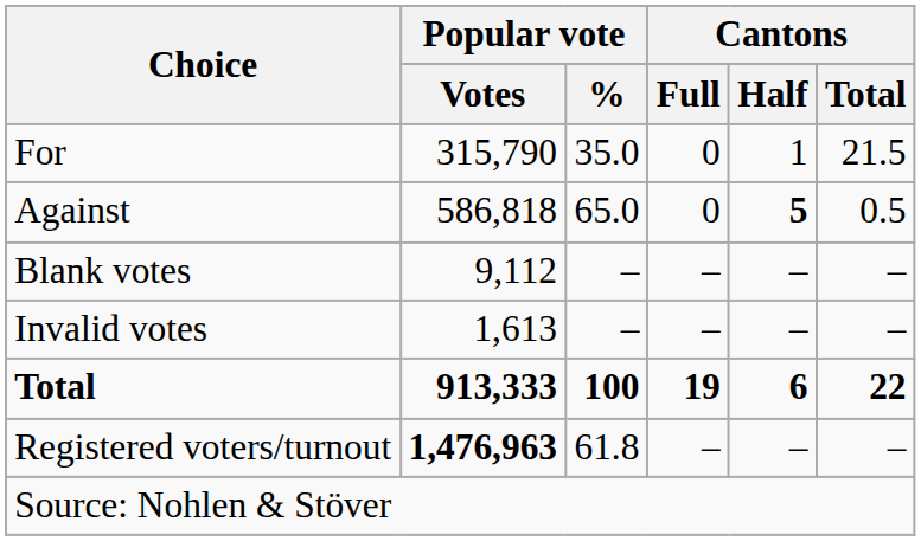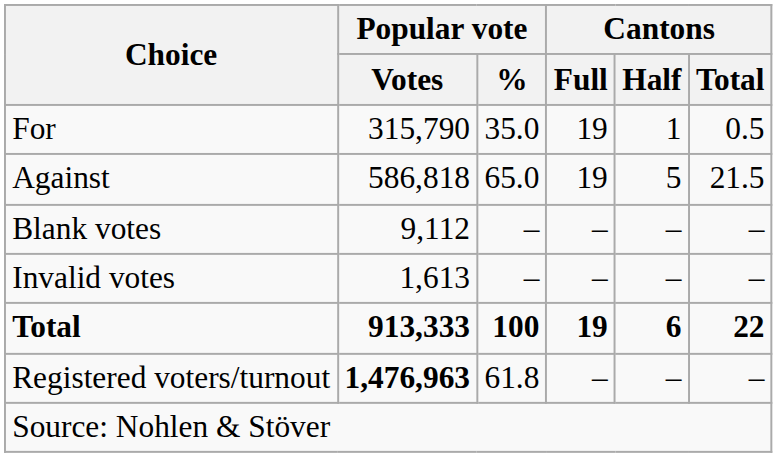For | Cantons / Full: 0 -> 19
For | Cantons / Total: 21.5 -> 0.5
Against | Cantons / Full: 0 -> 19
Against | Cantons / Half: bold -> normal
Against | Cantons / Total: 0.5 -> 21.5
